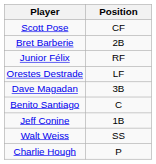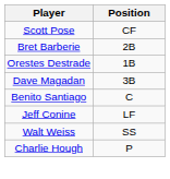- row: Junior Félix | RF
Orestes Destrade | Position: LF -> 1B
Jeff Conine | Position: 1B -> LF
